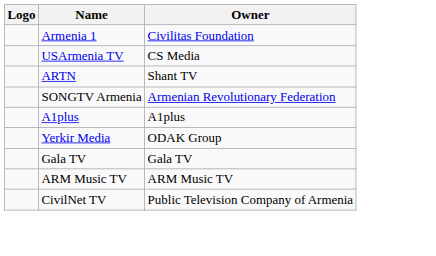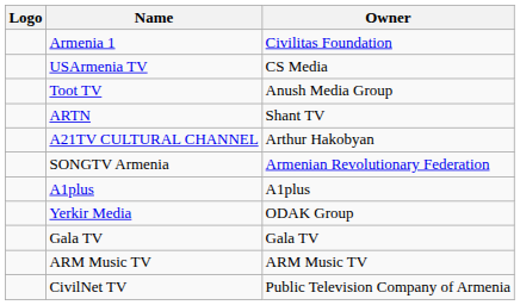+ row: Toot TV | Anush Media Group
+ row: A21TV CULTURAL CHANNEL | Arthur Hakobyan
